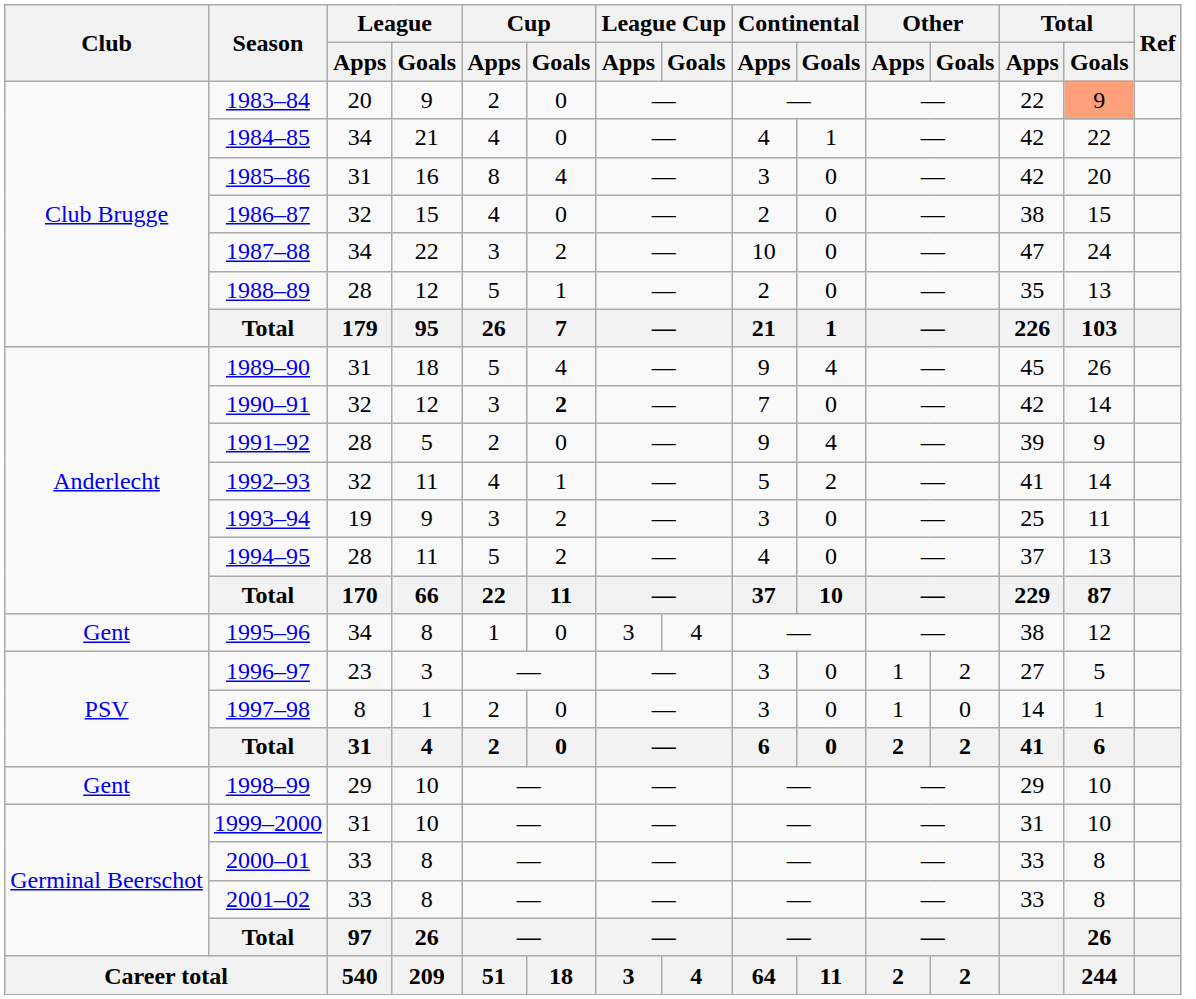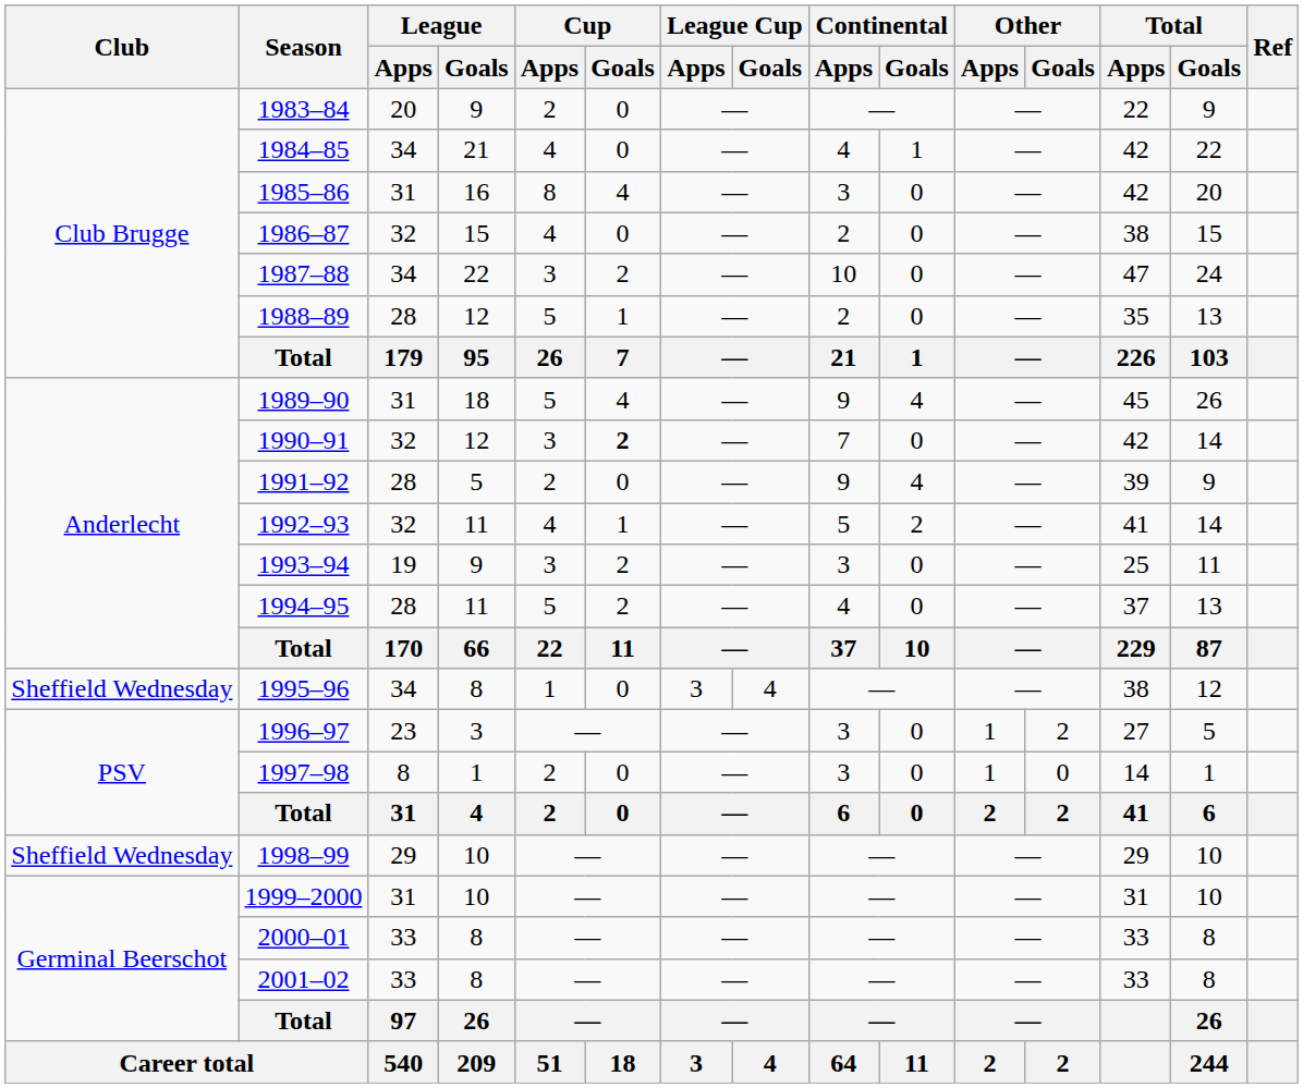1983–84 | Total / Goals: lightsalmon background -> no background
1995–96 | Club: Gent -> Sheffield Wednesday
1998–99 | Club: Gent -> Sheffield Wednesday
